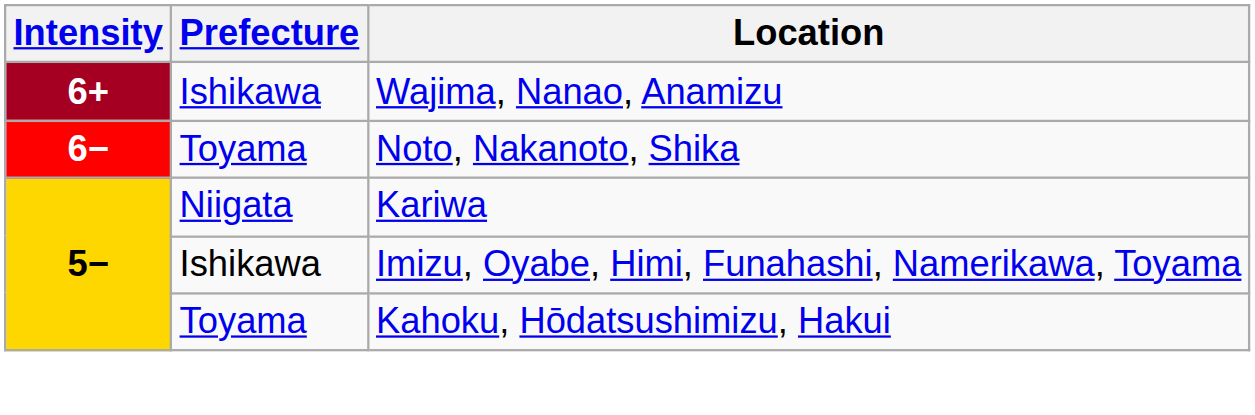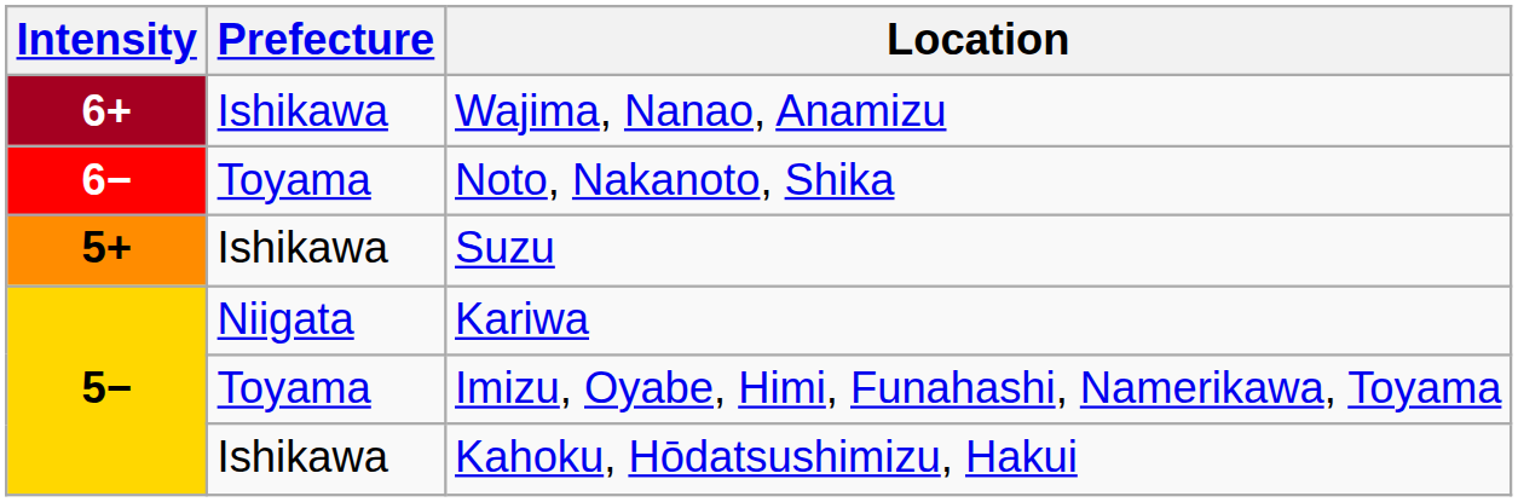+ row: 5+ | Ishikawa | Suzu
Imizu, Oyabe, Himi, Funahashi, Namerikawa, Toyama | Prefecture: Ishikawa -> Toyama
Kahoku, Hōdatsushimizu, Hakui | Prefecture: Toyama -> Ishikawa
